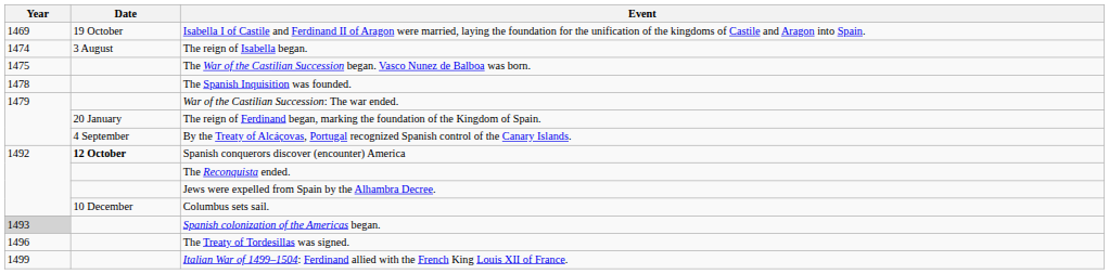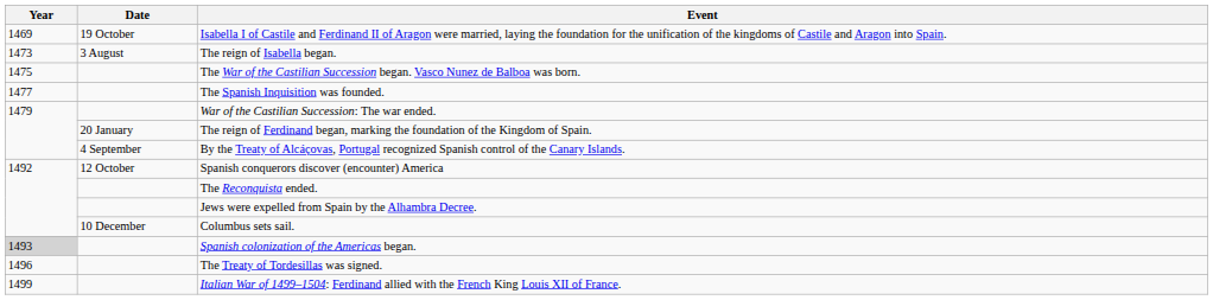The reign of Isabella began. | Year: 1474 -> 1473
The Spanish Inquisition was founded. | Year: 1478 -> 1477
Spanish conquerors discover (encounter) America | Date: bold -> normal
